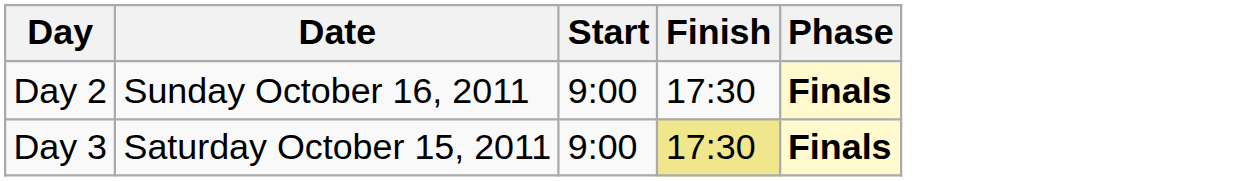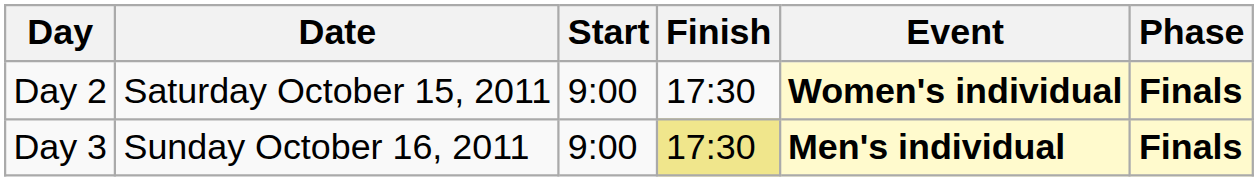+ column: Event | Women's individual | Men's individual
Day 2 | Date: Sunday October 16, 2011 -> Saturday October 15, 2011
Day 3 | Date: Saturday October 15, 2011 -> Sunday October 16, 2011
